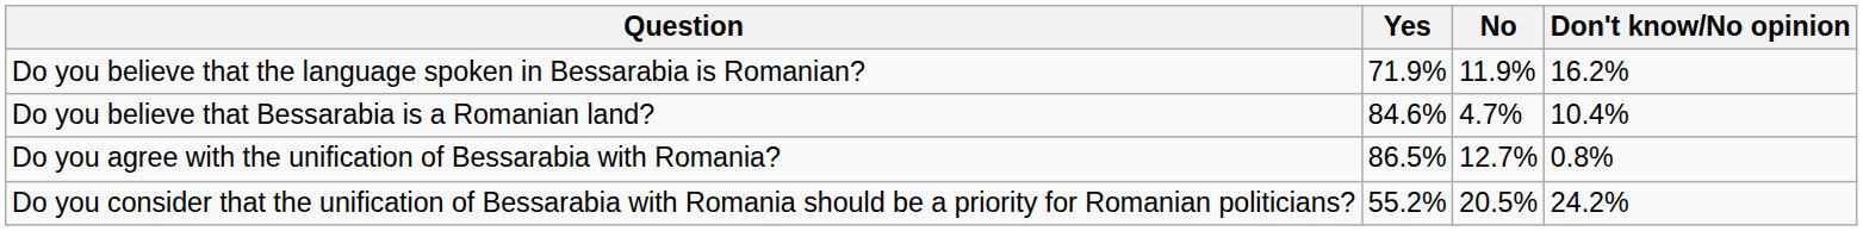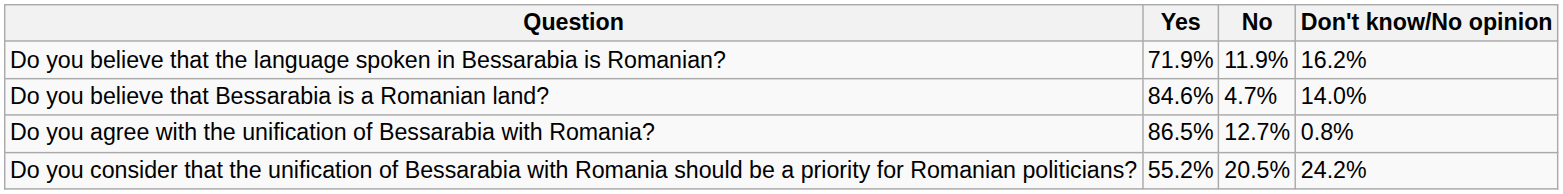Do you believe that Bessarabia is a Romanian land? | Don't know/No opinion: 10.4% -> 14.0%
